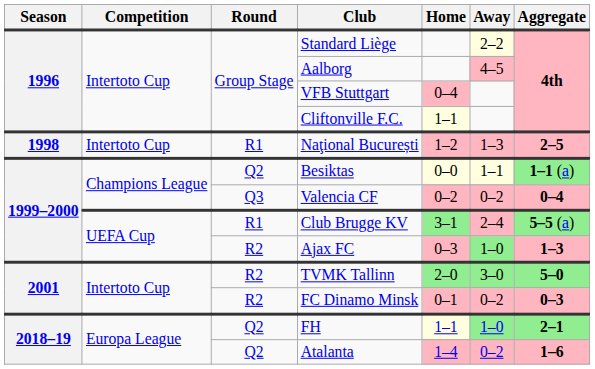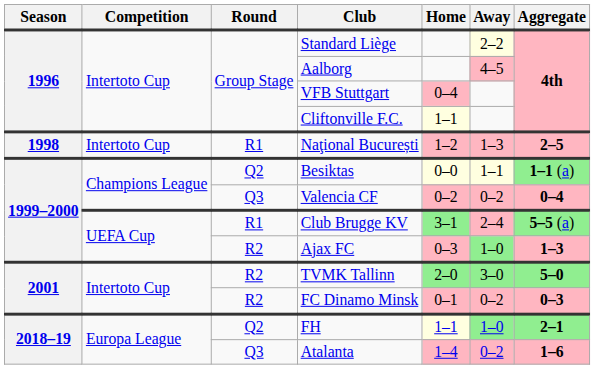Atalanta | Round: Q2 -> Q3
